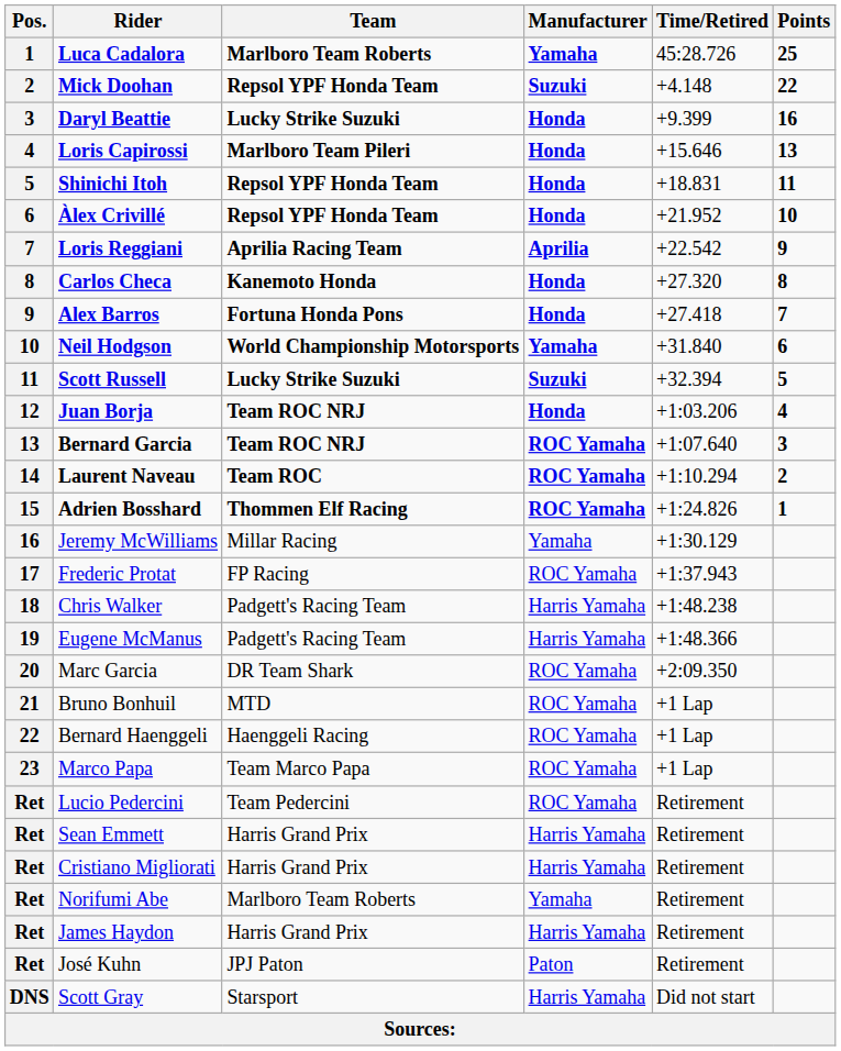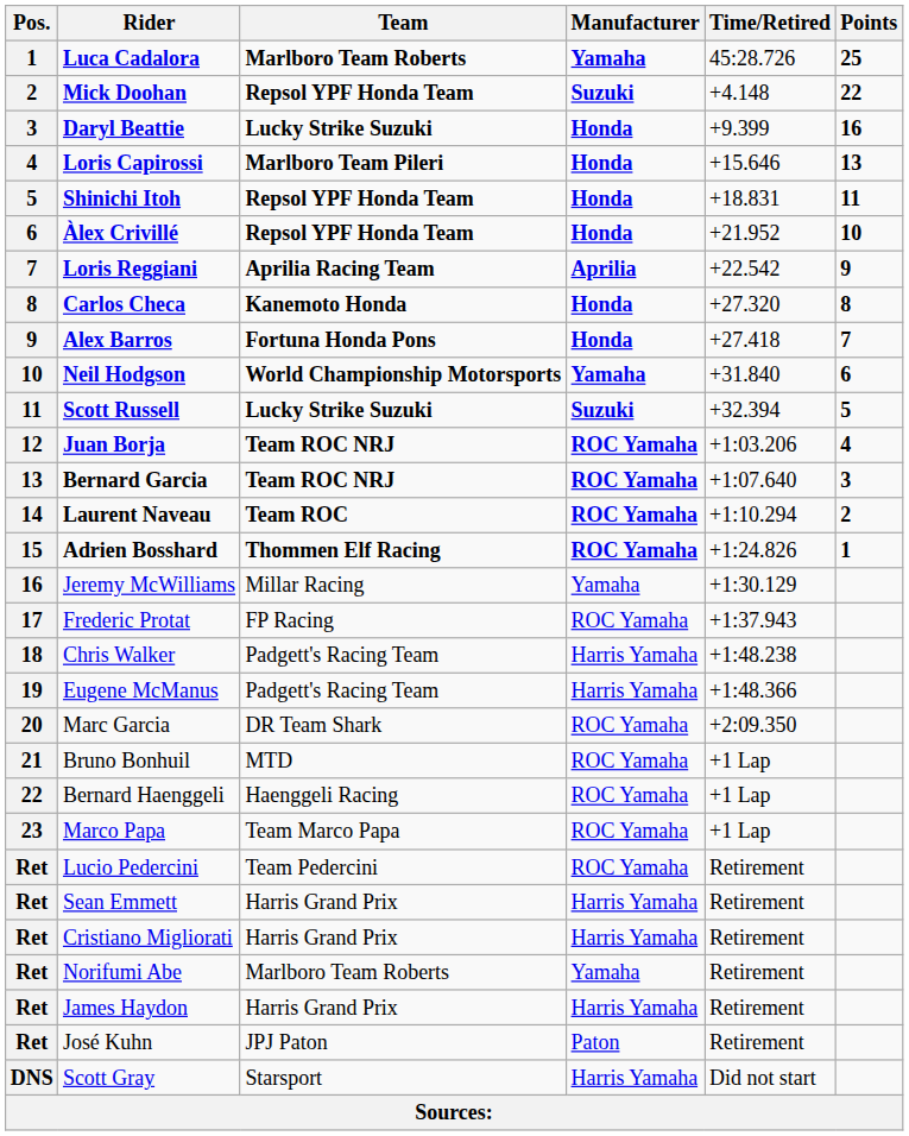Juan Borja | Manufacturer: Honda -> ROC Yamaha
